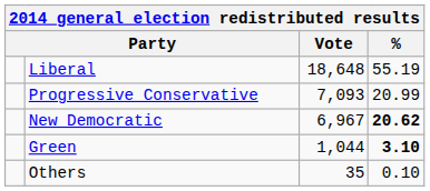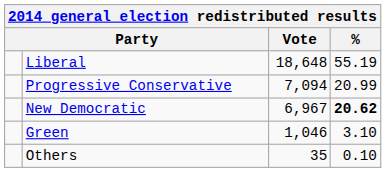Progressive Conservative | Vote: 7,093 -> 7,094
Green | Vote: 1,044 -> 1,046
Green | %: bold -> normal
